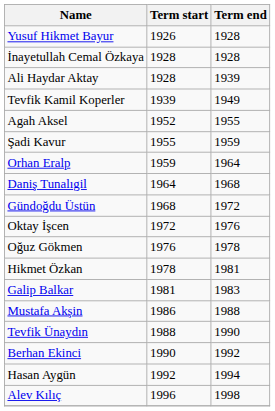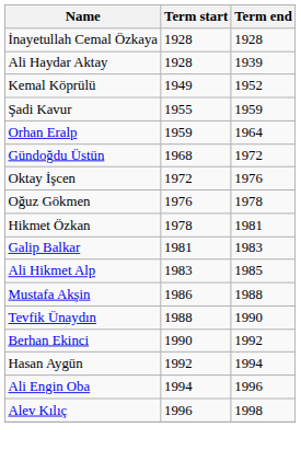- row: Yusuf Hikmet Bayur | 1926 | 1928
- row: Tevfik Kamil Koperler | 1939 | 1949
+ row: Kemal Köprülü | 1949 | 1952
- row: Agah Aksel | 1952 | 1955
- row: Daniş Tunalıgil | 1964 | 1968
+ row: Ali Hikmet Alp | 1983 | 1985
+ row: Ali Engin Oba | 1994 | 1996
